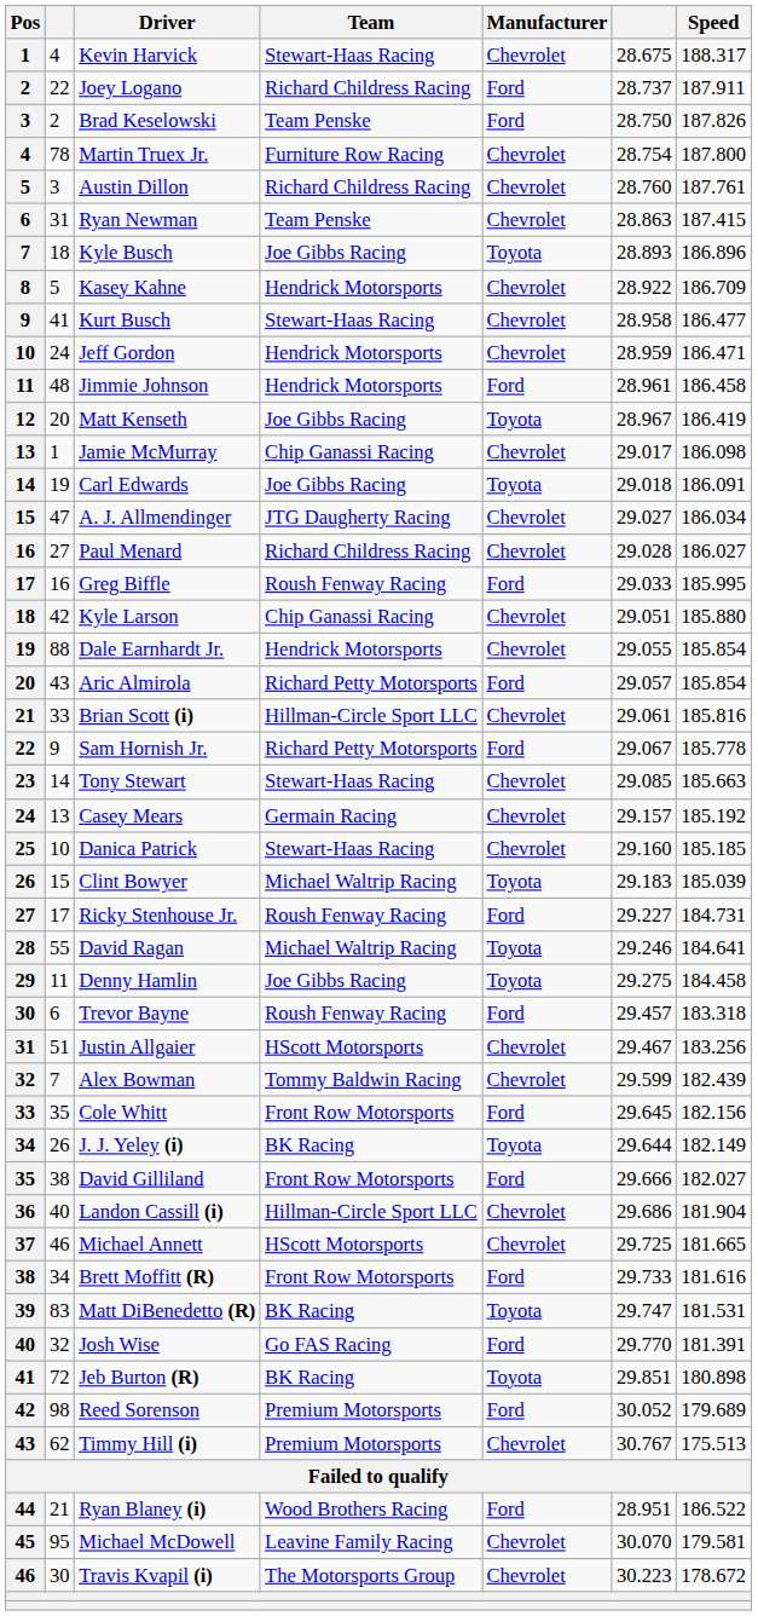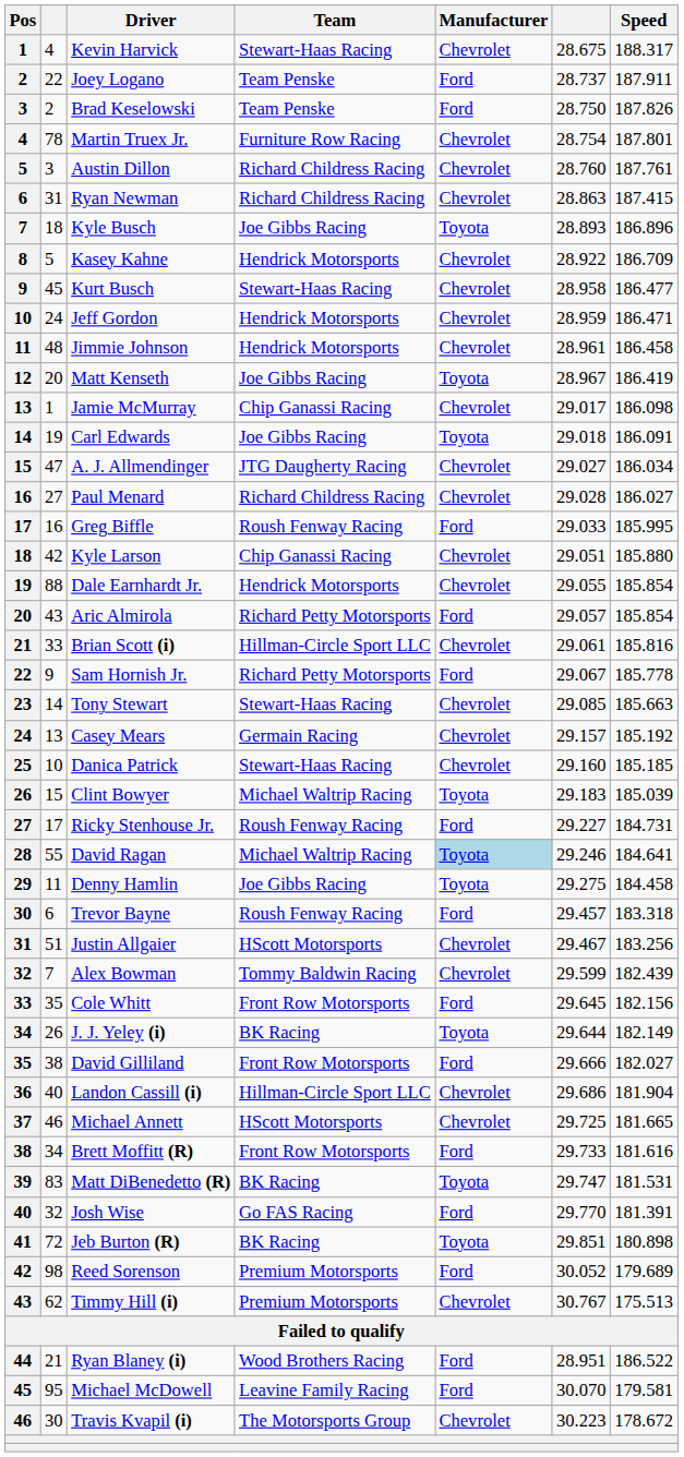Joey Logano | Team: Richard Childress Racing -> Team Penske
Martin Truex Jr. | Speed: 187.800 -> 187.801
Ryan Newman | Team: Team Penske -> Richard Childress Racing
Kurt Busch | column 2: 41 -> 45
Jimmie Johnson | Manufacturer: Ford -> Chevrolet
David Ragan | Manufacturer: no background -> lightblue background
Michael McDowell | Manufacturer: Chevrolet -> Ford
